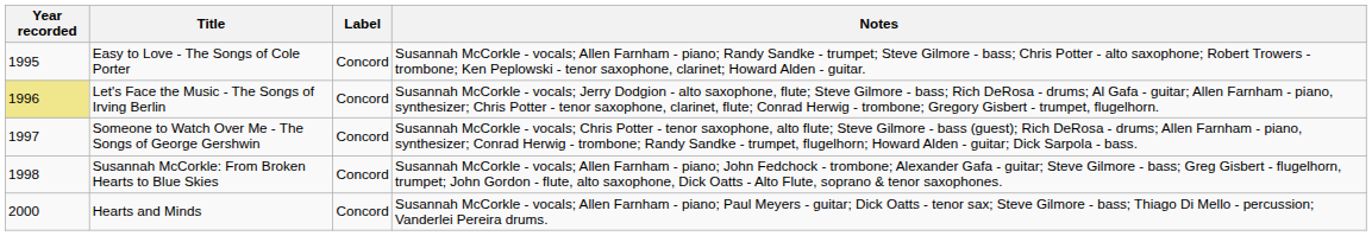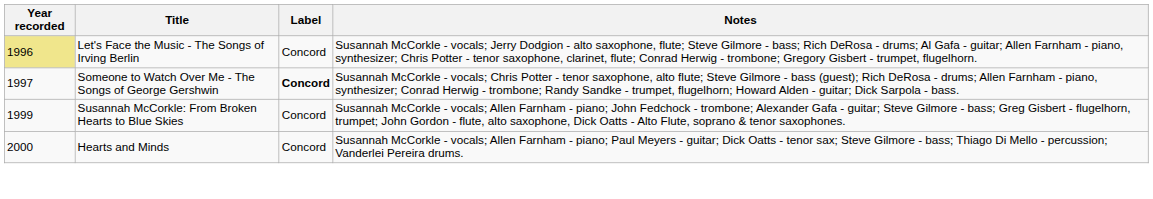- row: 1995 | Easy to Love - The Songs of Cole Porter | Concord | Susannah McCorkle - vocals; Allen Farnham - piano; Randy Sandke - trumpet; Steve Gilmore - bass; Chris Potter - alto saxophone; Robert Trowers - trombone; Ken Peplowski - tenor saxophone, clarinet; Howard Alden - guitar.
Someone to Watch Over Me - The Songs of George Gershwin | Label: normal -> bold
Susannah McCorkle: From Broken Hearts to Blue Skies | Year recorded: 1998 -> 1999
